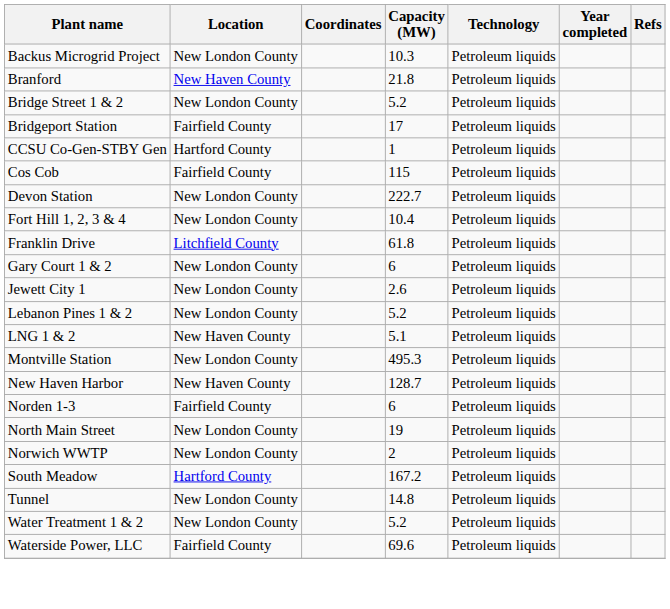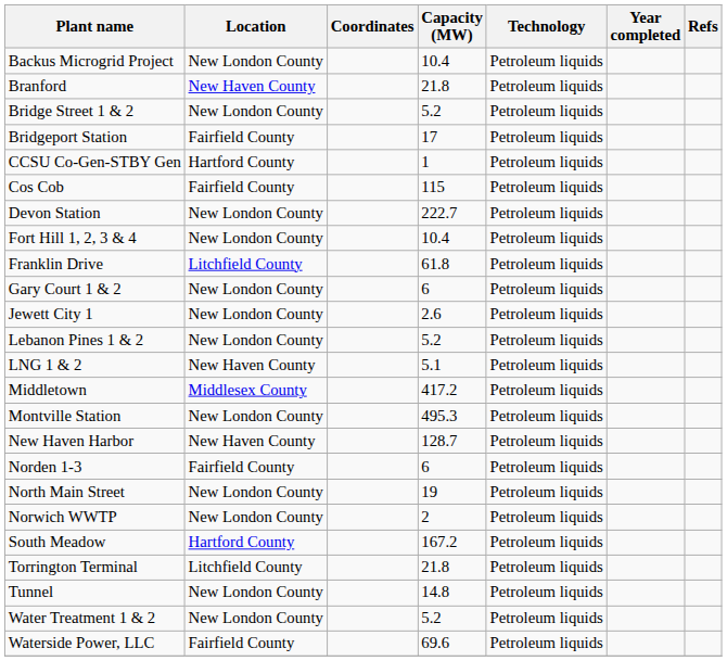Backus Microgrid Project | Capacity (MW): 10.3 -> 10.4
+ row: Middletown | Middlesex County | 417.2 | Petroleum liquids
+ row: Torrington Terminal | Litchfield County | 21.8 | Petroleum liquids
